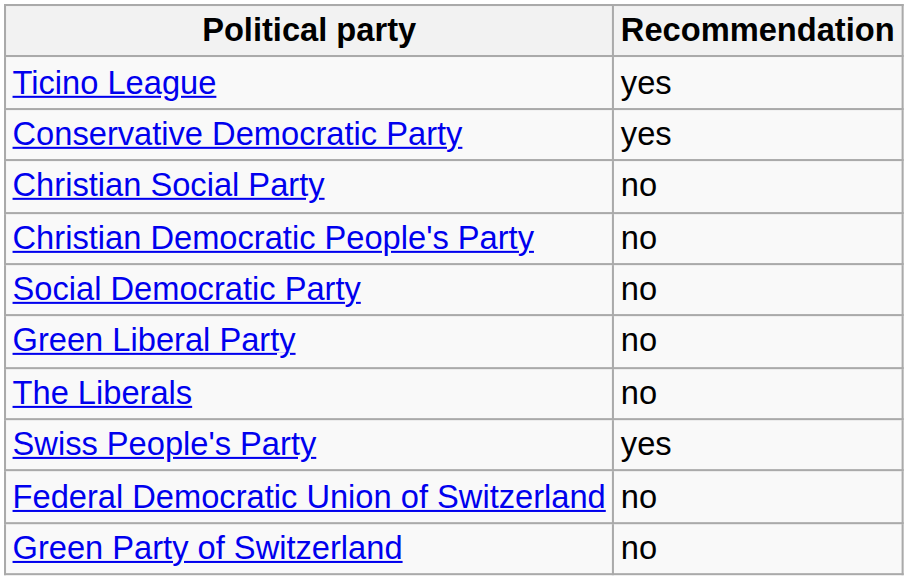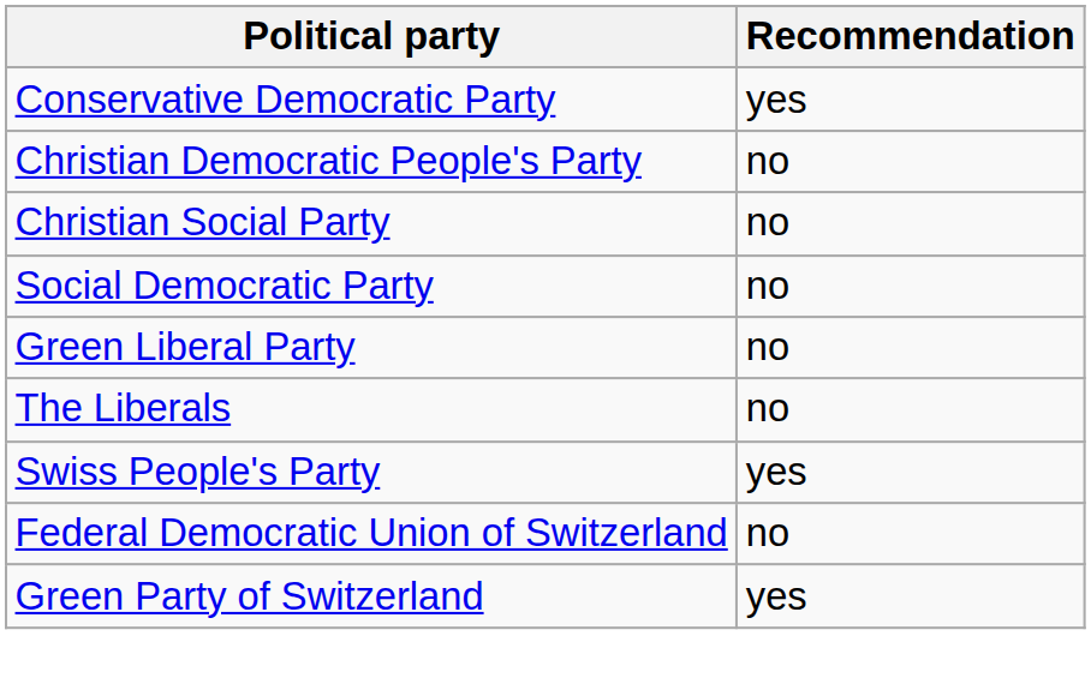- row: Ticino League | yes
rows swapped: Christian Social Party <-> Christian Democratic People's Party
Green Party of Switzerland | Recommendation: no -> yes
